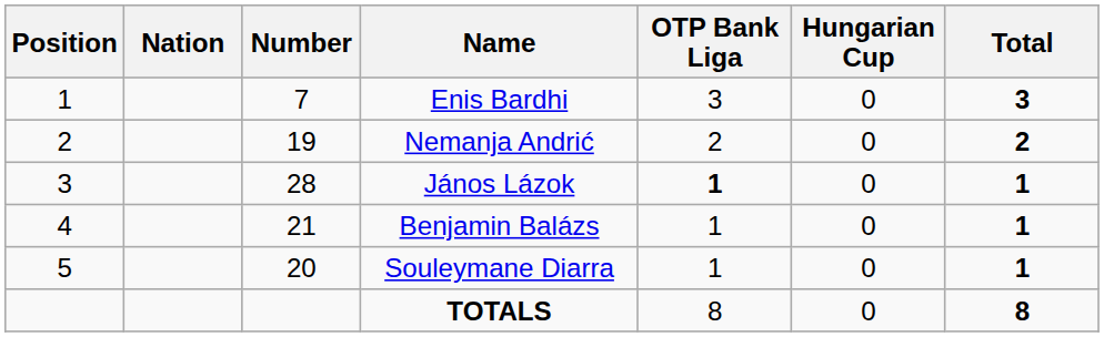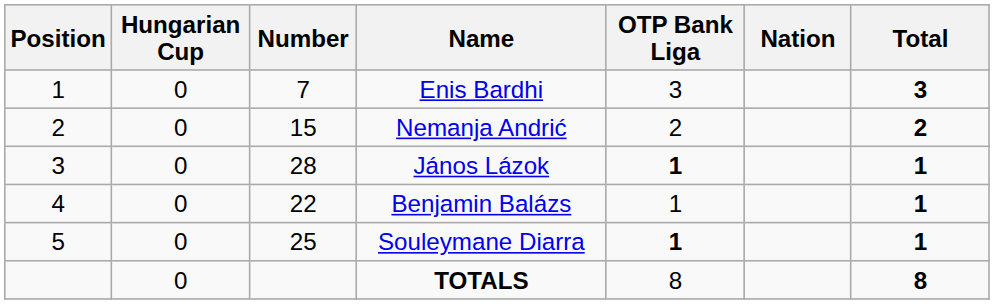columns swapped: Nation <-> Hungarian Cup
Nemanja Andrić | Number: 19 -> 15
Benjamin Balázs | Number: 21 -> 22
Souleymane Diarra | Number: 20 -> 25
Souleymane Diarra | OTP Bank Liga: normal -> bold
